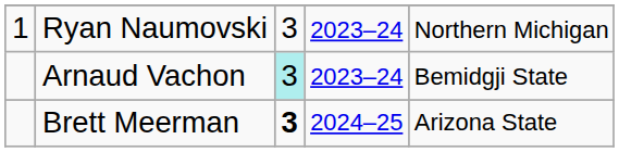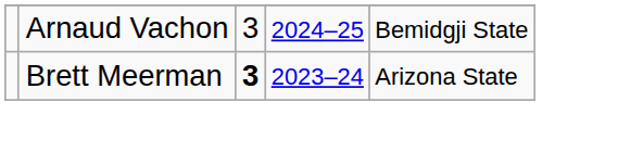- row: 1 | Ryan Naumovski | 3 | 2023–24 | Northern Michigan
Arnaud Vachon | column 3: paleturquoise background -> no background
Arnaud Vachon | column 4: 2023–24 -> 2024–25
Brett Meerman | column 4: 2024–25 -> 2023–24
